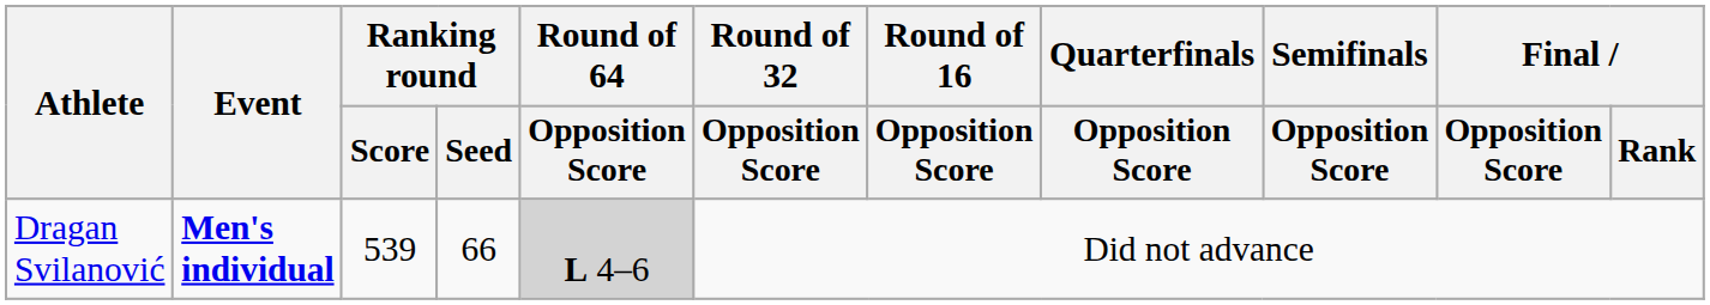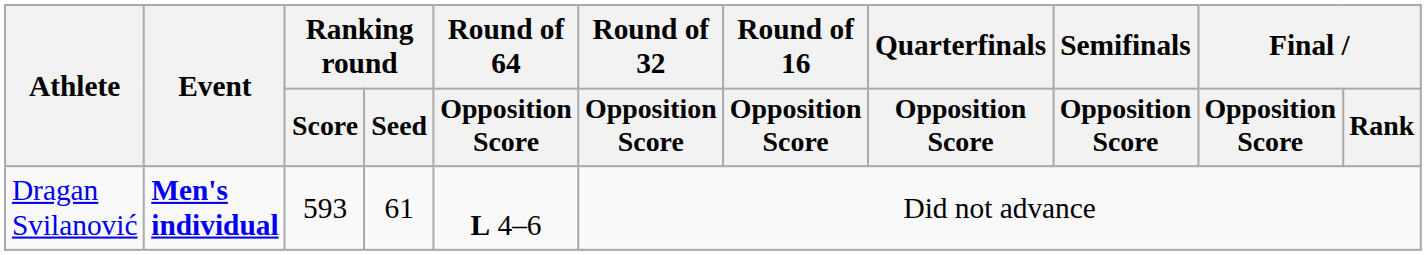Dragan Svilanović | Ranking round / Score: 539 -> 593
Dragan Svilanović | Ranking round / Seed: 66 -> 61
Dragan Svilanović | Round of 64 / Opposition Score: lightgrey background -> no background
